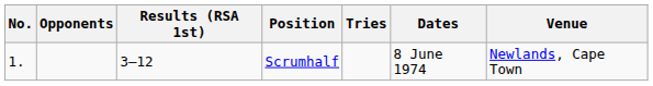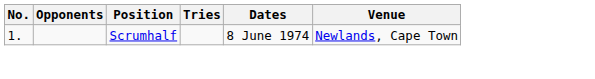- column: Results (RSA 1st) | 3–12
